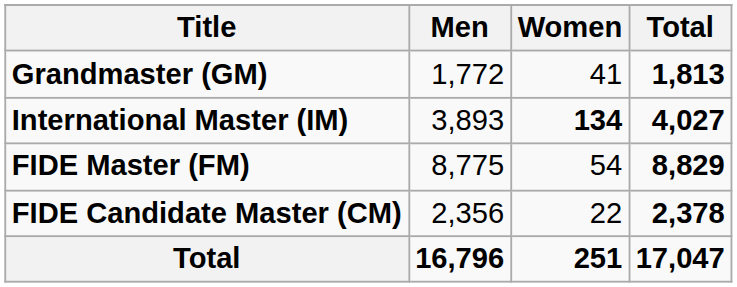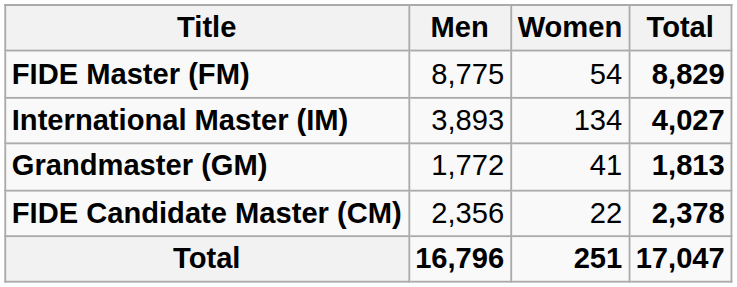rows swapped: Grandmaster (GM) <-> FIDE Master (FM)
International Master (IM) | Women: bold -> normal
